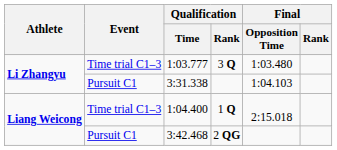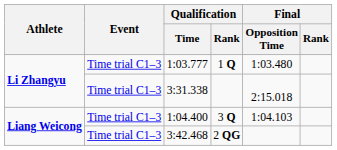1:03.777 | Qualification / Rank: 3 Q -> 1 Q
3:31.338 | Event: Pursuit C1 -> Time trial C1–3
3:31.338 | Final / Opposition Time: 1:04.103 -> 2:15.018
1:04.400 | Qualification / Rank: 1 Q -> 3 Q
1:04.400 | Final / Opposition Time: 2:15.018 -> 1:04.103
3:42.468 | Event: Pursuit C1 -> Time trial C1–3
